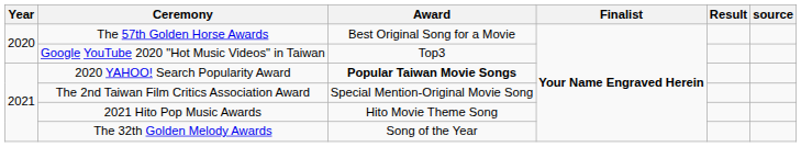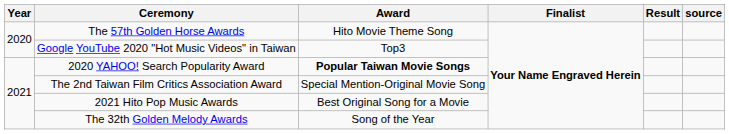The 57th Golden Horse Awards | Award: Best Original Song for a Movie -> Hito Movie Theme Song
2021 Hito Pop Music Awards | Award: Hito Movie Theme Song -> Best Original Song for a Movie
